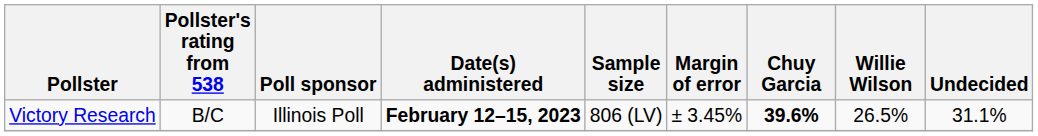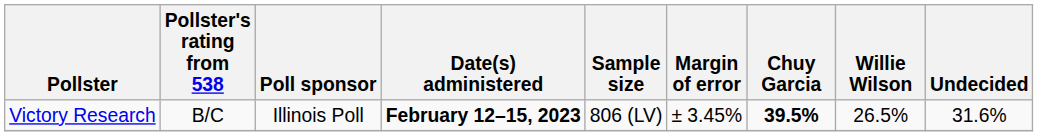Victory Research | Chuy Garcia: 39.6% -> 39.5%
Victory Research | Undecided: 31.1% -> 31.6%
